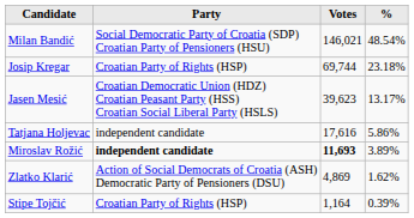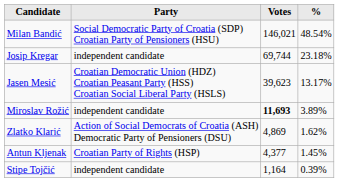Josip Kregar | Party: Croatian Party of Rights (HSP) -> independent candidate
- row: Tatjana Holjevac | independent candidate | 17,616 | 5.86%
Miroslav Rožić | Party: bold -> normal
+ row: Antun Kljenak | Croatian Party of Rights (HSP) | 4,377 | 1.45%
Stipe Tojčić | Party: Croatian Party of Rights (HSP) -> independent candidate
